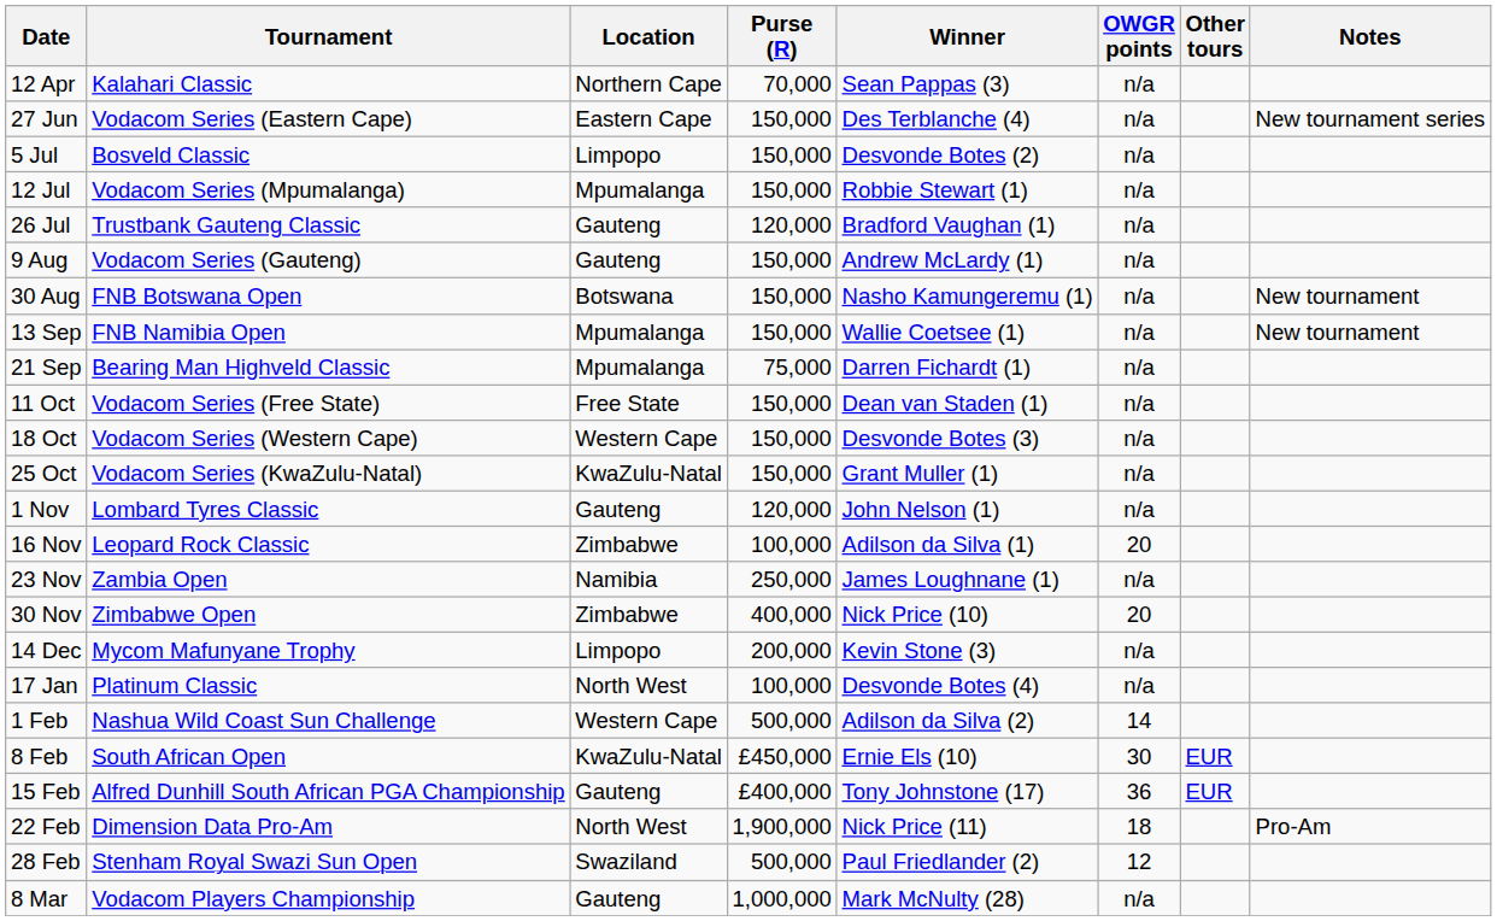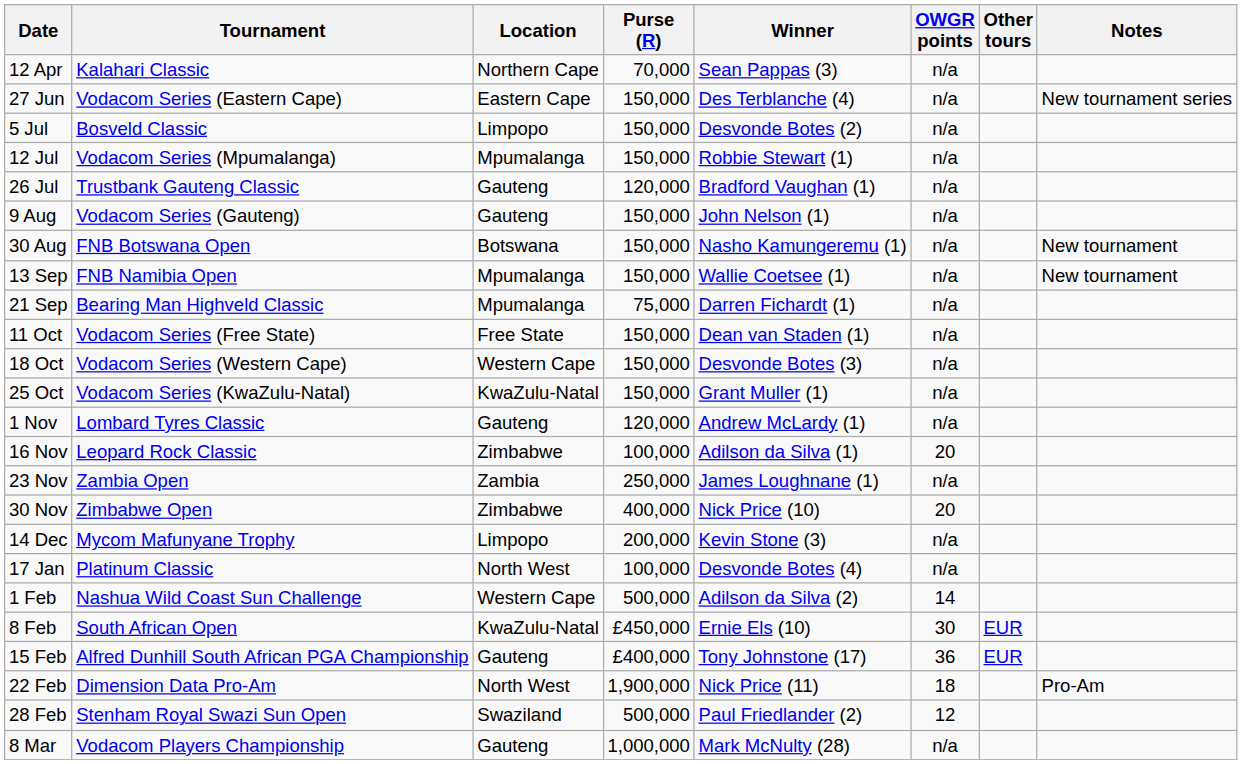9 Aug | Winner: Andrew McLardy (1) -> John Nelson (1)
1 Nov | Winner: John Nelson (1) -> Andrew McLardy (1)
23 Nov | Location: Namibia -> Zambia
